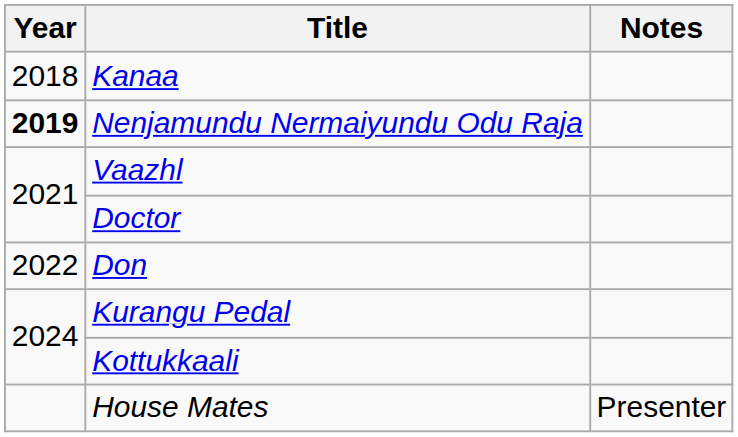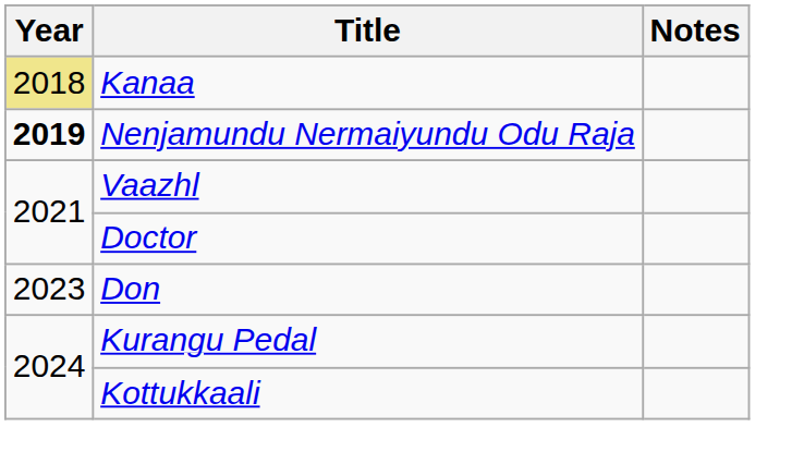Kanaa | Year: no background -> khaki background
Don | Year: 2022 -> 2023
- row: House Mates | Presenter
